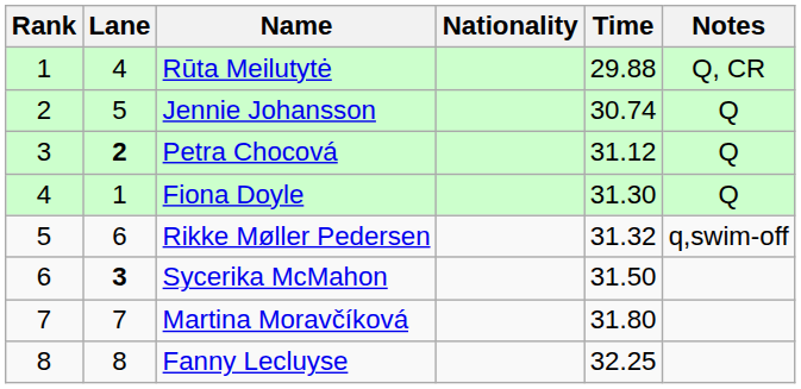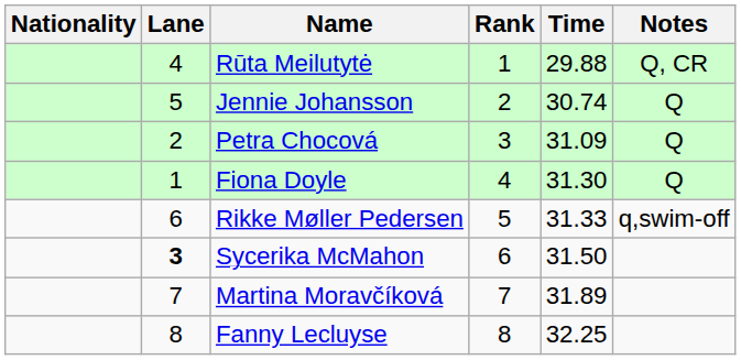columns swapped: Rank <-> Nationality
Petra Chocová | Lane: bold -> normal
Petra Chocová | Time: 31.12 -> 31.09
Rikke Møller Pedersen | Time: 31.32 -> 31.33
Martina Moravčíková | Time: 31.80 -> 31.89
